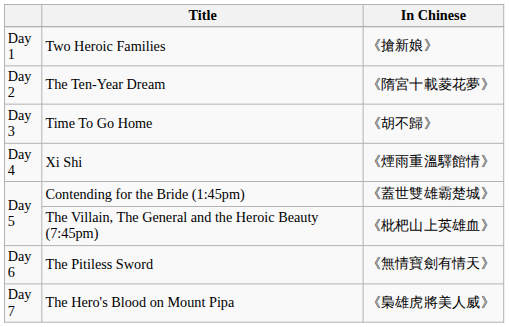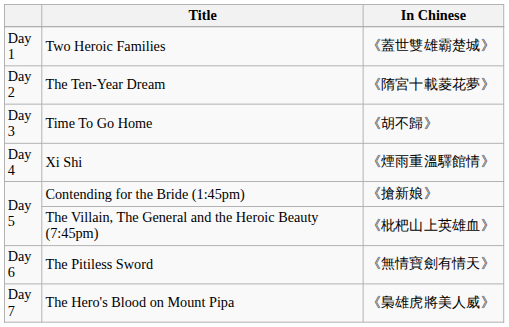Two Heroic Families | In Chinese: 《搶新娘》 -> 《蓋世雙雄霸楚城》
Contending for the Bride (1:45pm) | In Chinese: 《蓋世雙雄霸楚城》 -> 《搶新娘》
